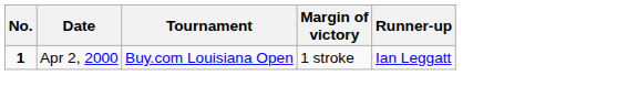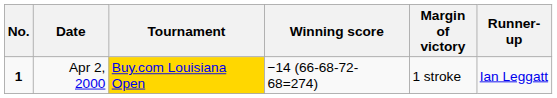+ column: Winning score | −14 (66-68-72-68=274)
Apr 2, 2000 | Tournament: no background -> gold background
